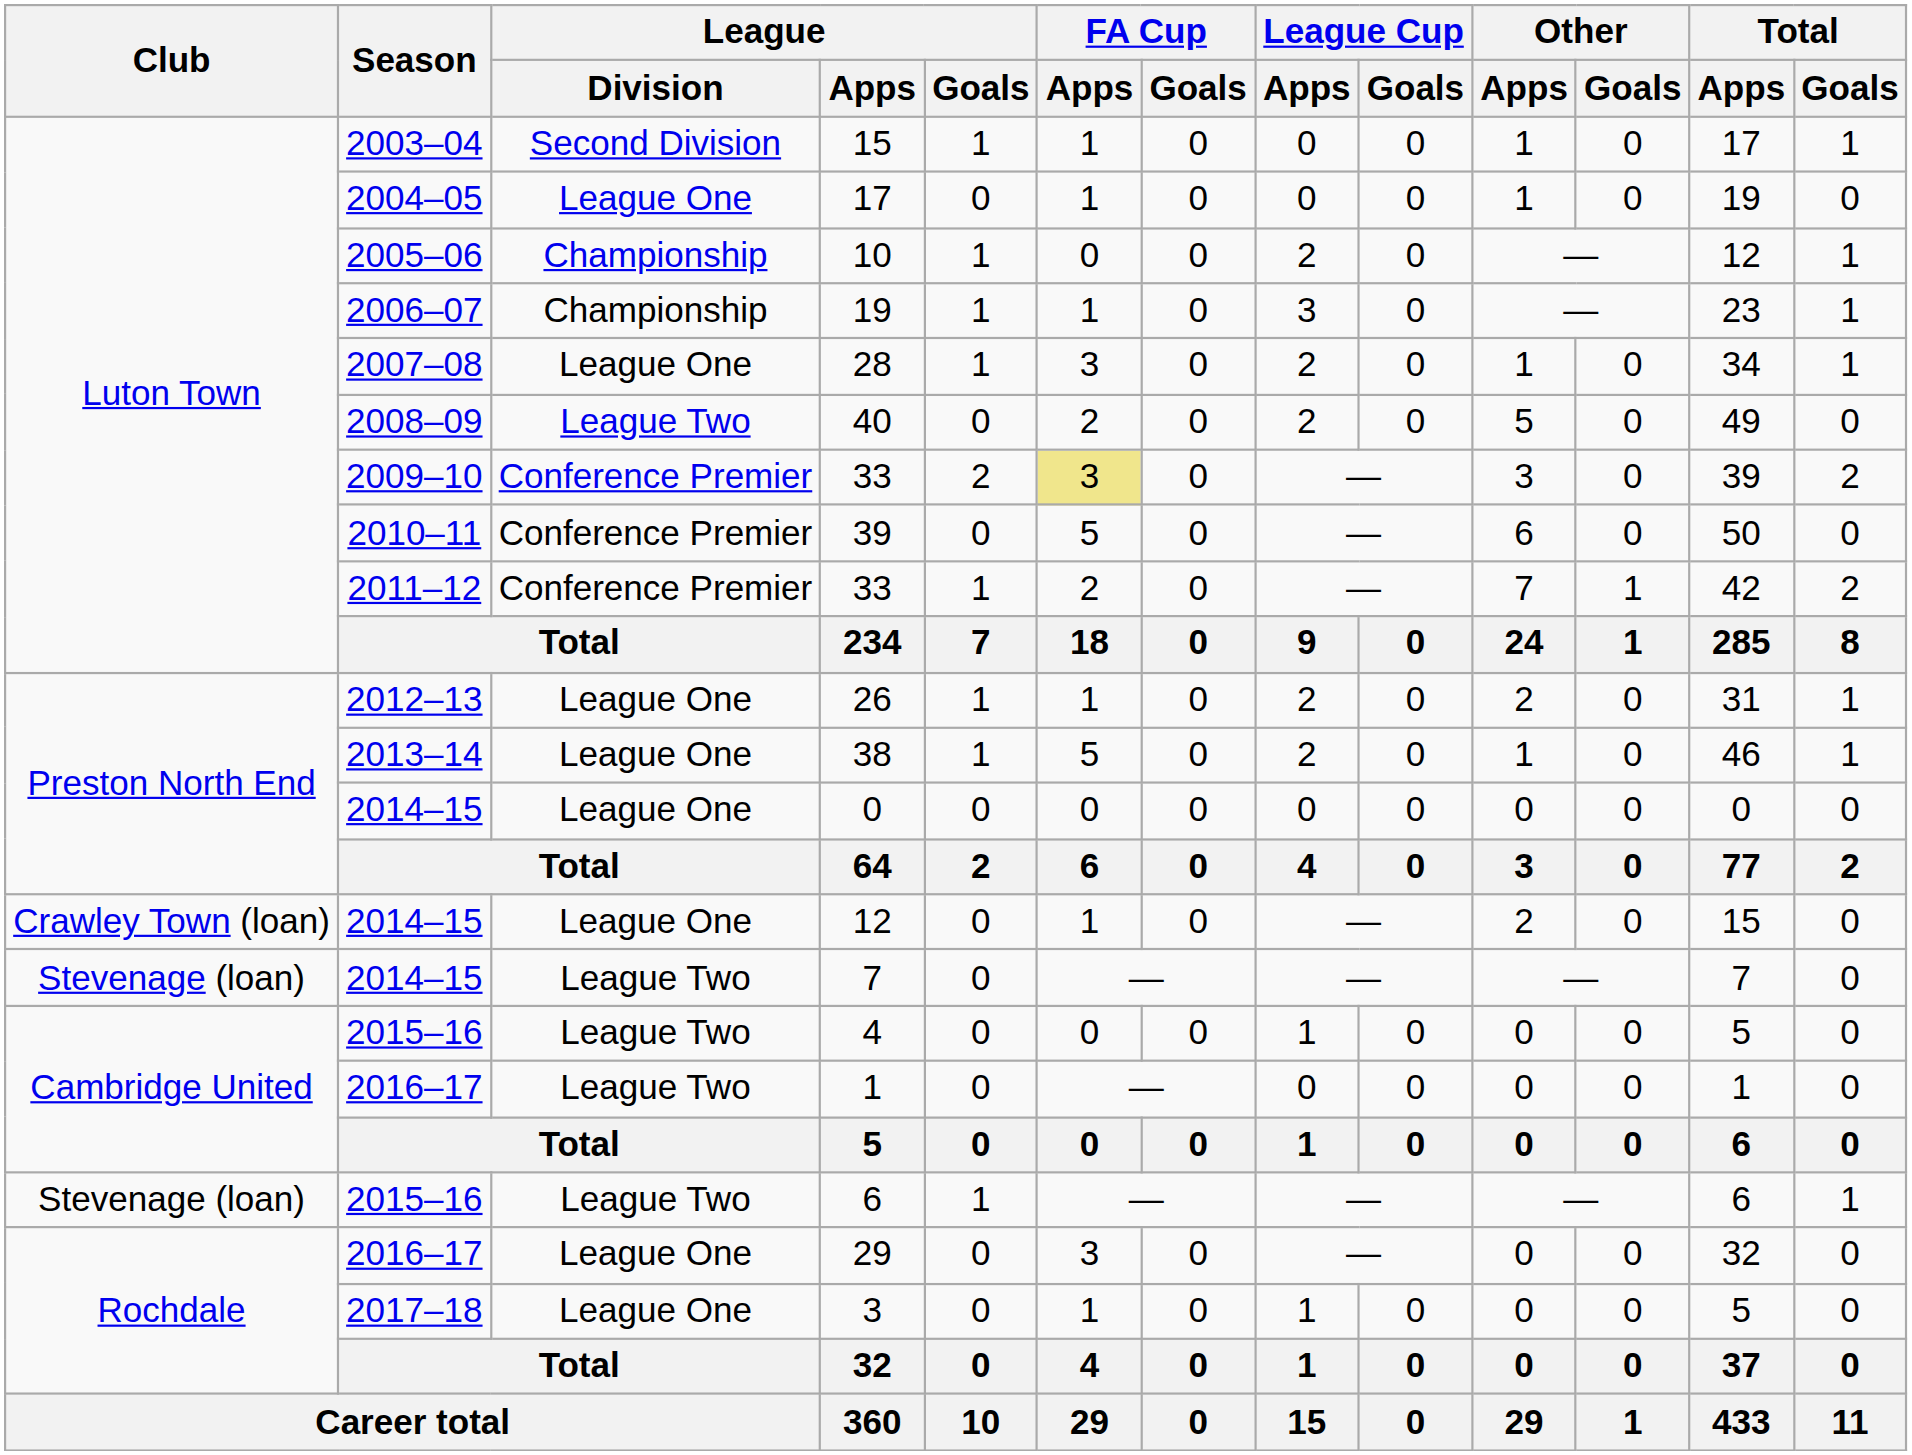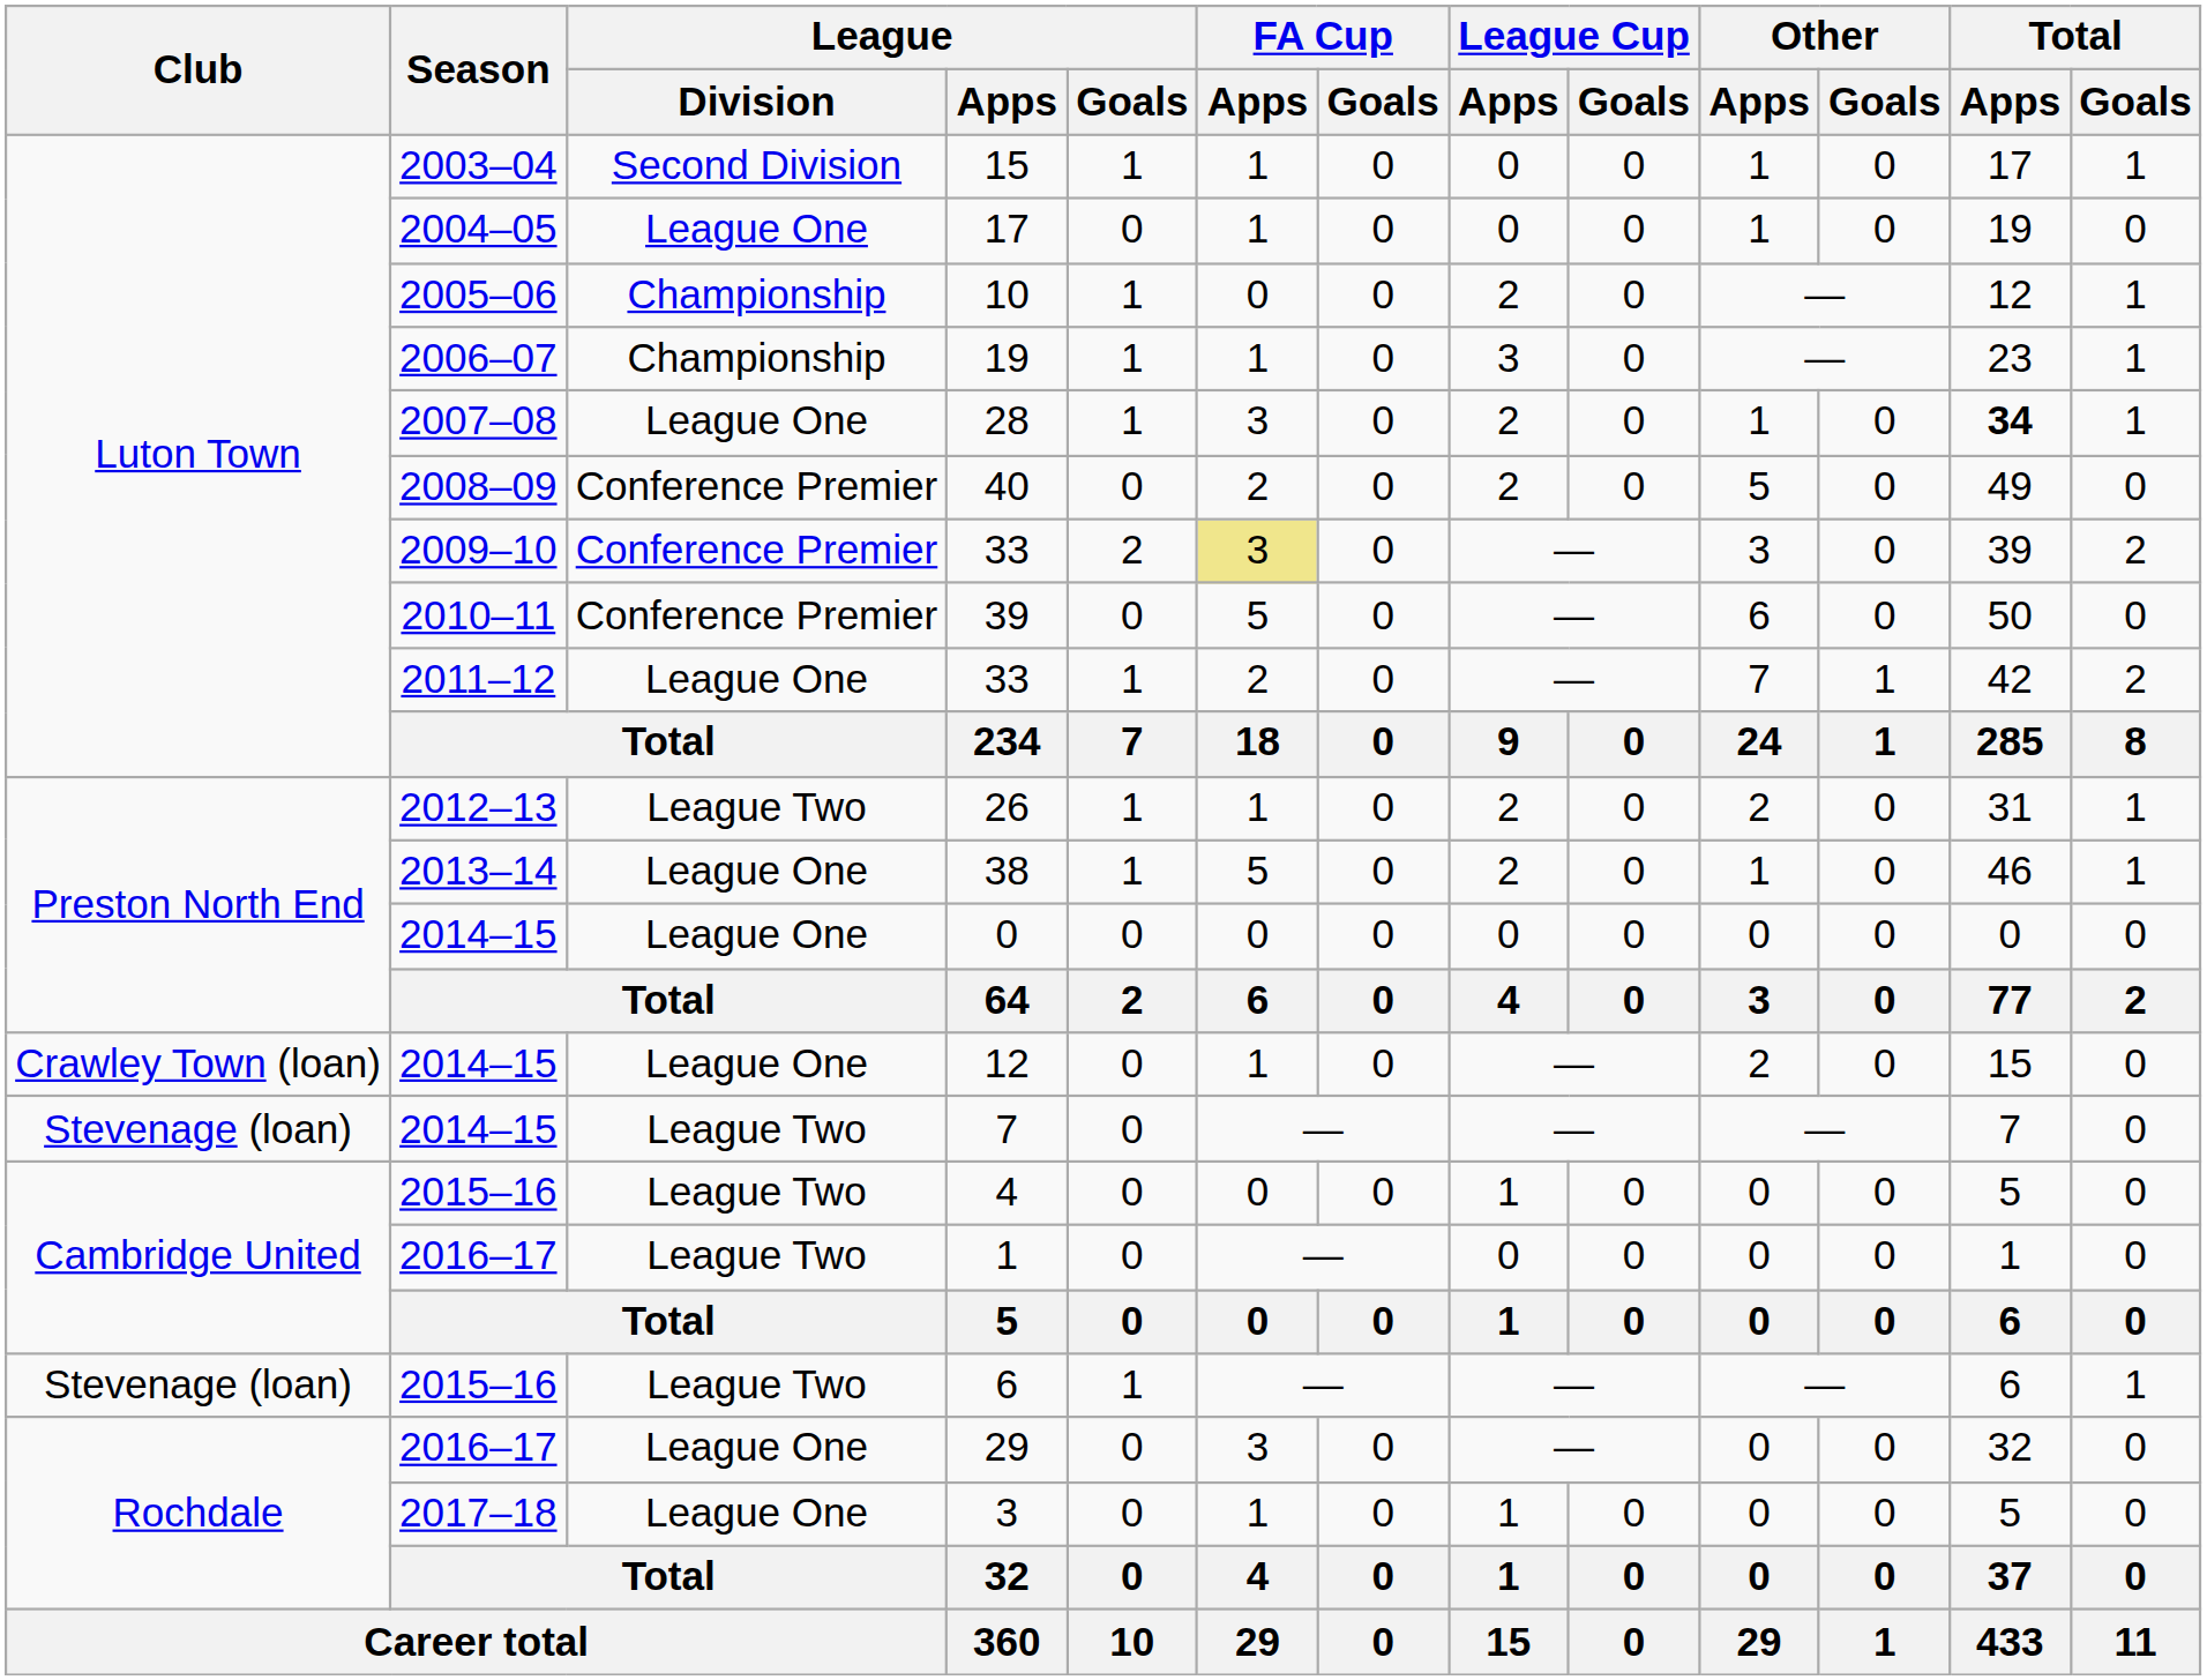28 | Total / Apps: normal -> bold
40 | League / Division: League Two -> Conference Premier
2011–12 / 33 | League / Division: Conference Premier -> League One
26 | League / Division: League One -> League Two
